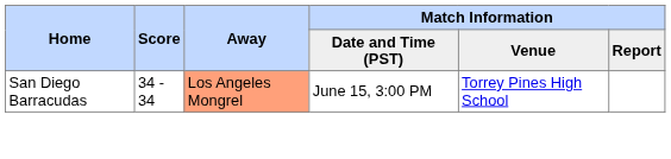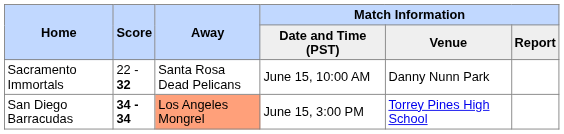+ row: Sacramento Immortals | 22 - 32 | Santa Rosa Dead Pelicans | June 15, 10:00 AM | Danny Nunn Park
San Diego Barracudas | Score: normal -> bold
